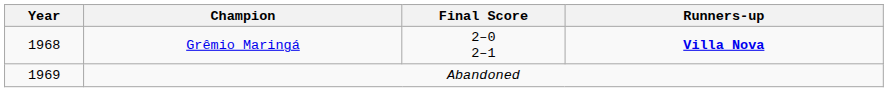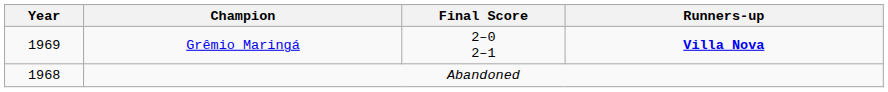Grêmio Maringá | Year: 1968 -> 1969
Abandoned | Year: 1969 -> 1968
